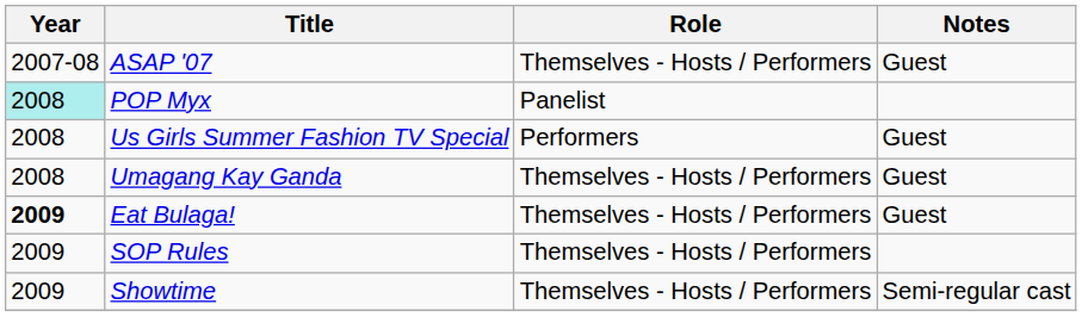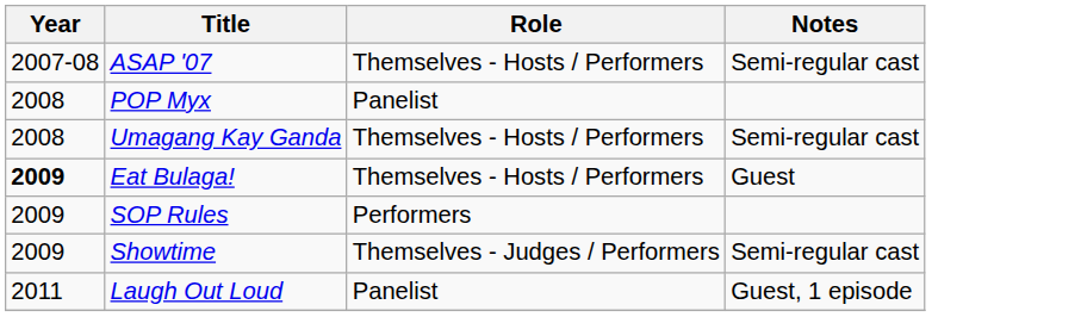ASAP '07 | Notes: Guest -> Semi-regular cast
POP Myx | Year: paleturquoise background -> no background
- row: 2008 | Us Girls Summer Fashion TV Special | Performers | Guest
Umagang Kay Ganda | Notes: Guest -> Semi-regular cast
SOP Rules | Role: Themselves - Hosts / Performers -> Performers
Showtime | Role: Themselves - Hosts / Performers -> Themselves - Judges / Performers
+ row: 2011 | Laugh Out Loud | Panelist | Guest, 1 episode
